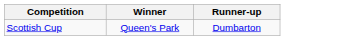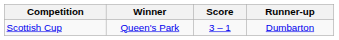+ column: Score | 3 – 1
